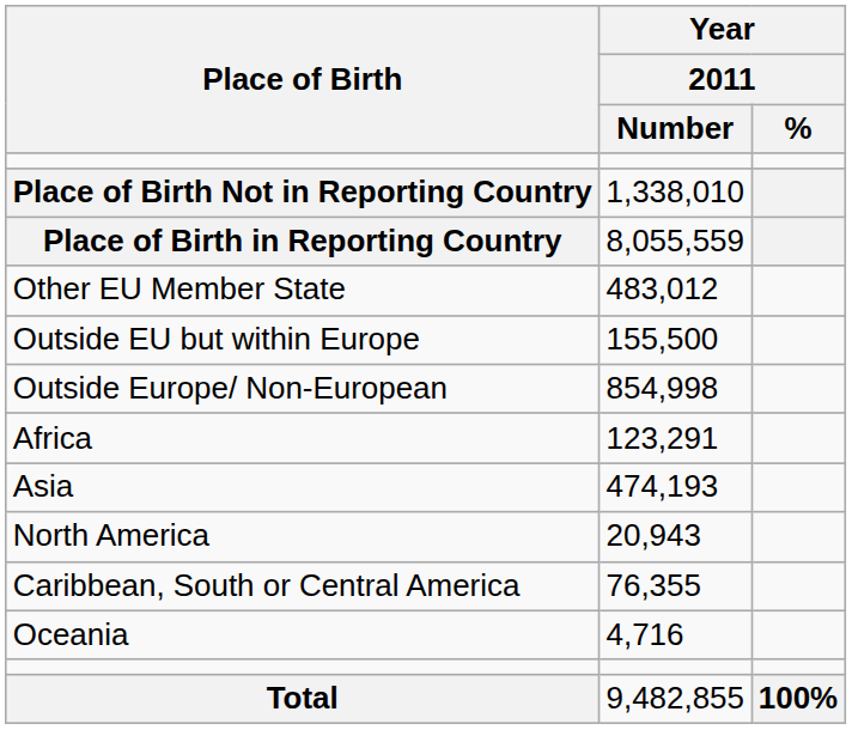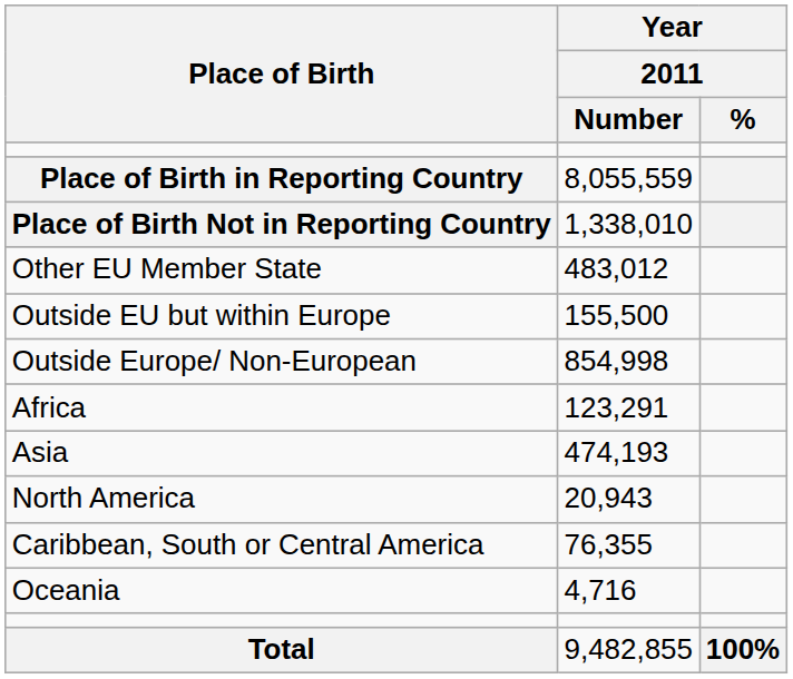rows swapped: Place of Birth in Reporting Country <-> Place of Birth Not in Reporting Country
